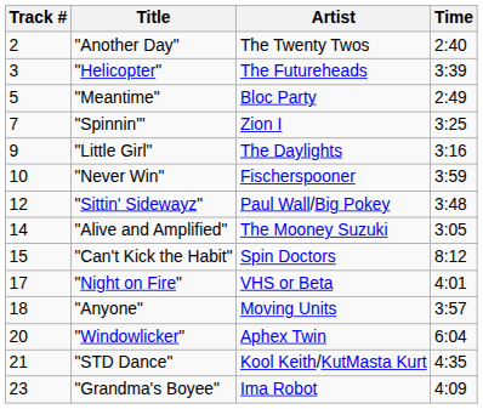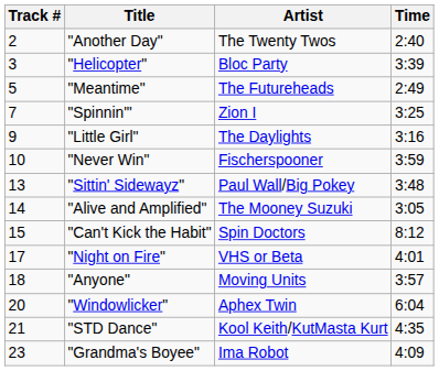"Helicopter" | Artist: The Futureheads -> Bloc Party
"Meantime" | Artist: Bloc Party -> The Futureheads
"Sittin' Sidewayz" | Track #: 12 -> 13
